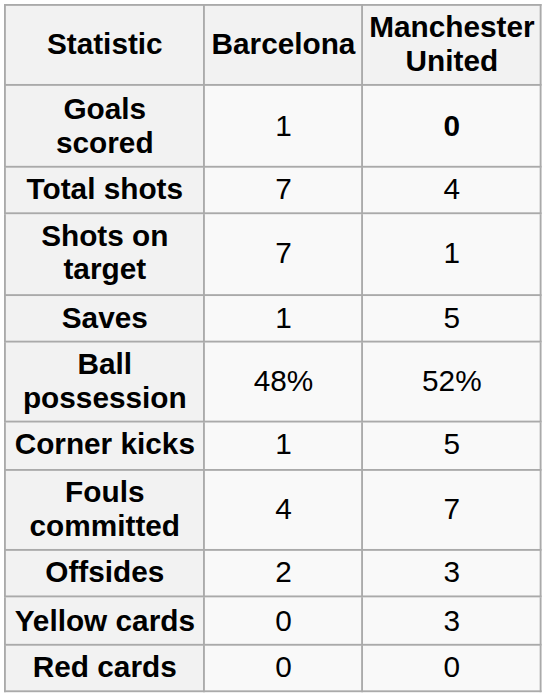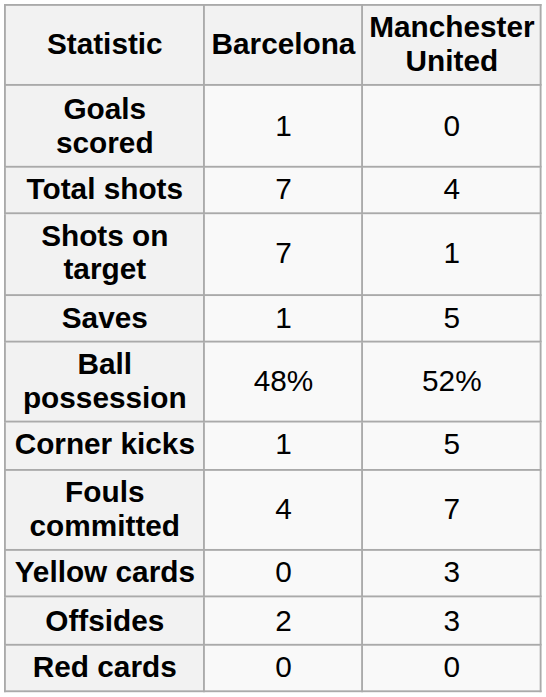Goals scored | Manchester United: bold -> normal
rows swapped: Offsides <-> Yellow cards
